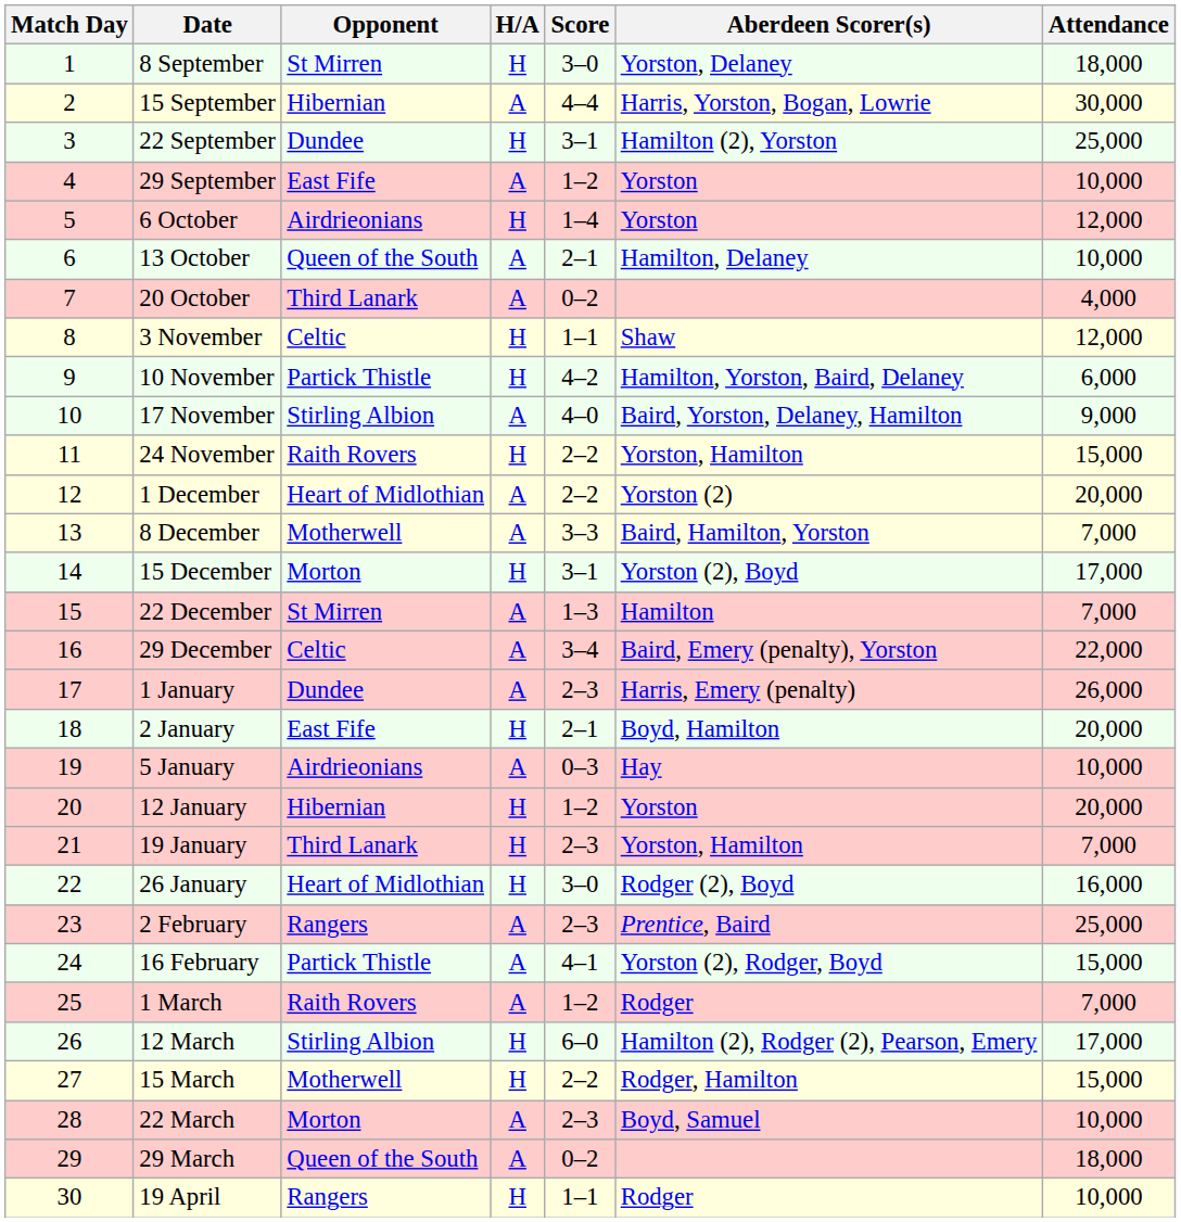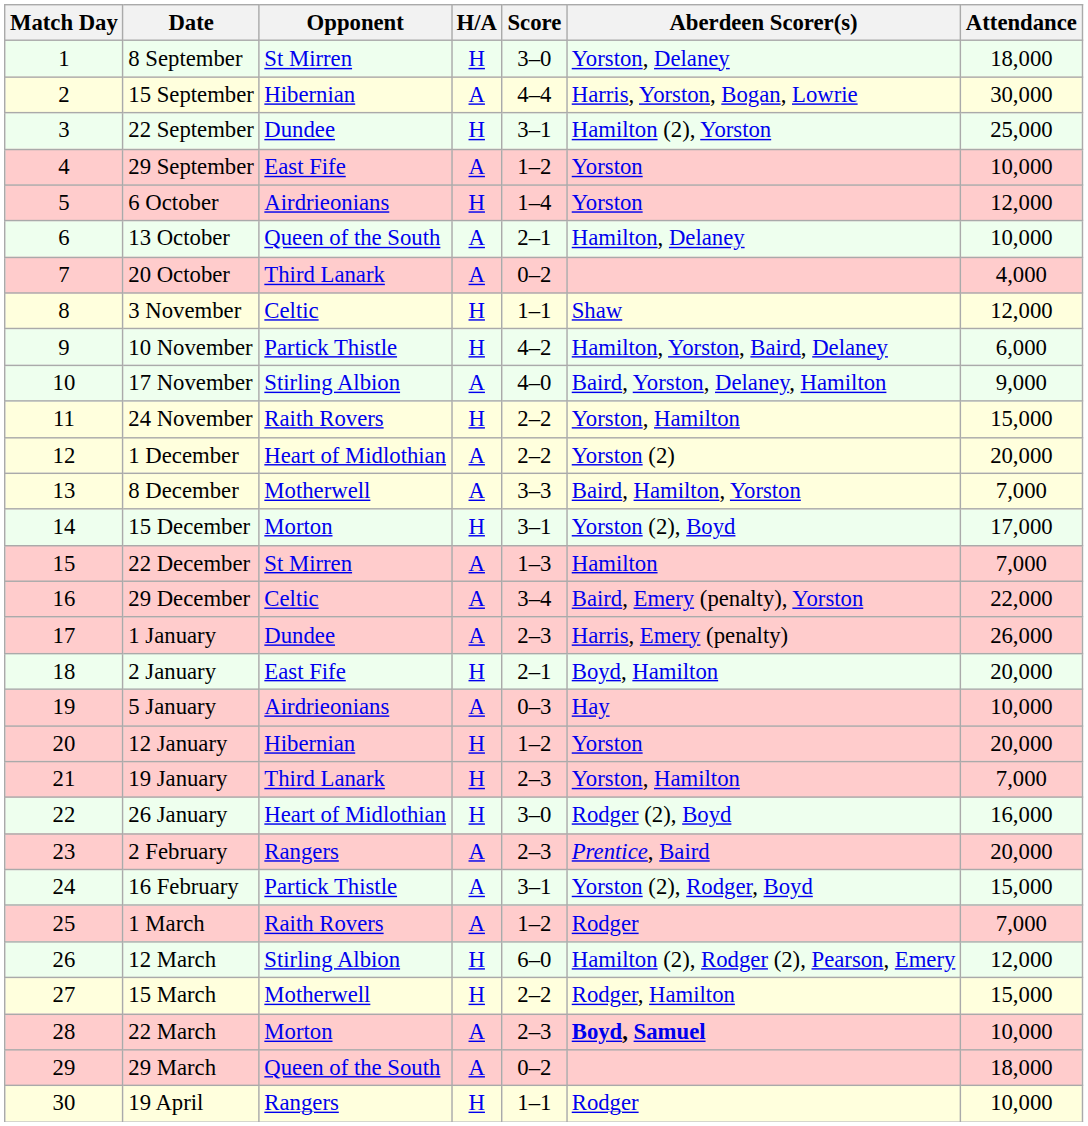2 February | Attendance: 25,000 -> 20,000
16 February | Score: 4–1 -> 3–1
12 March | Attendance: 17,000 -> 12,000
22 March | Aberdeen Scorer(s): normal -> bold
